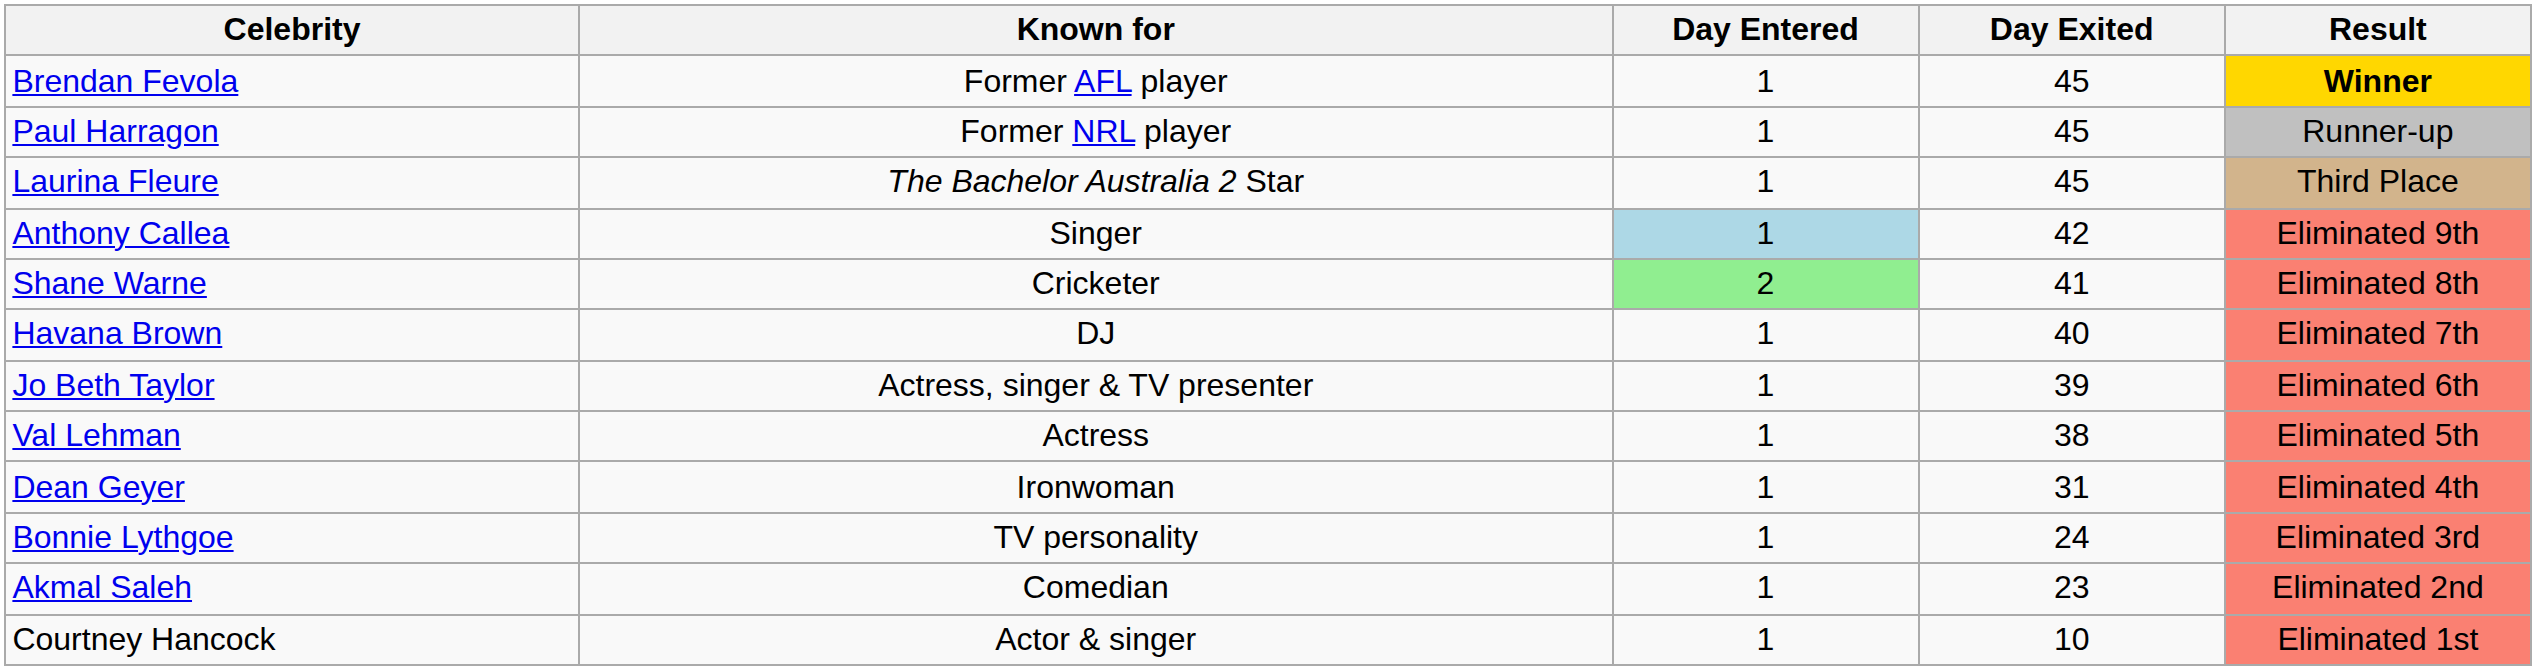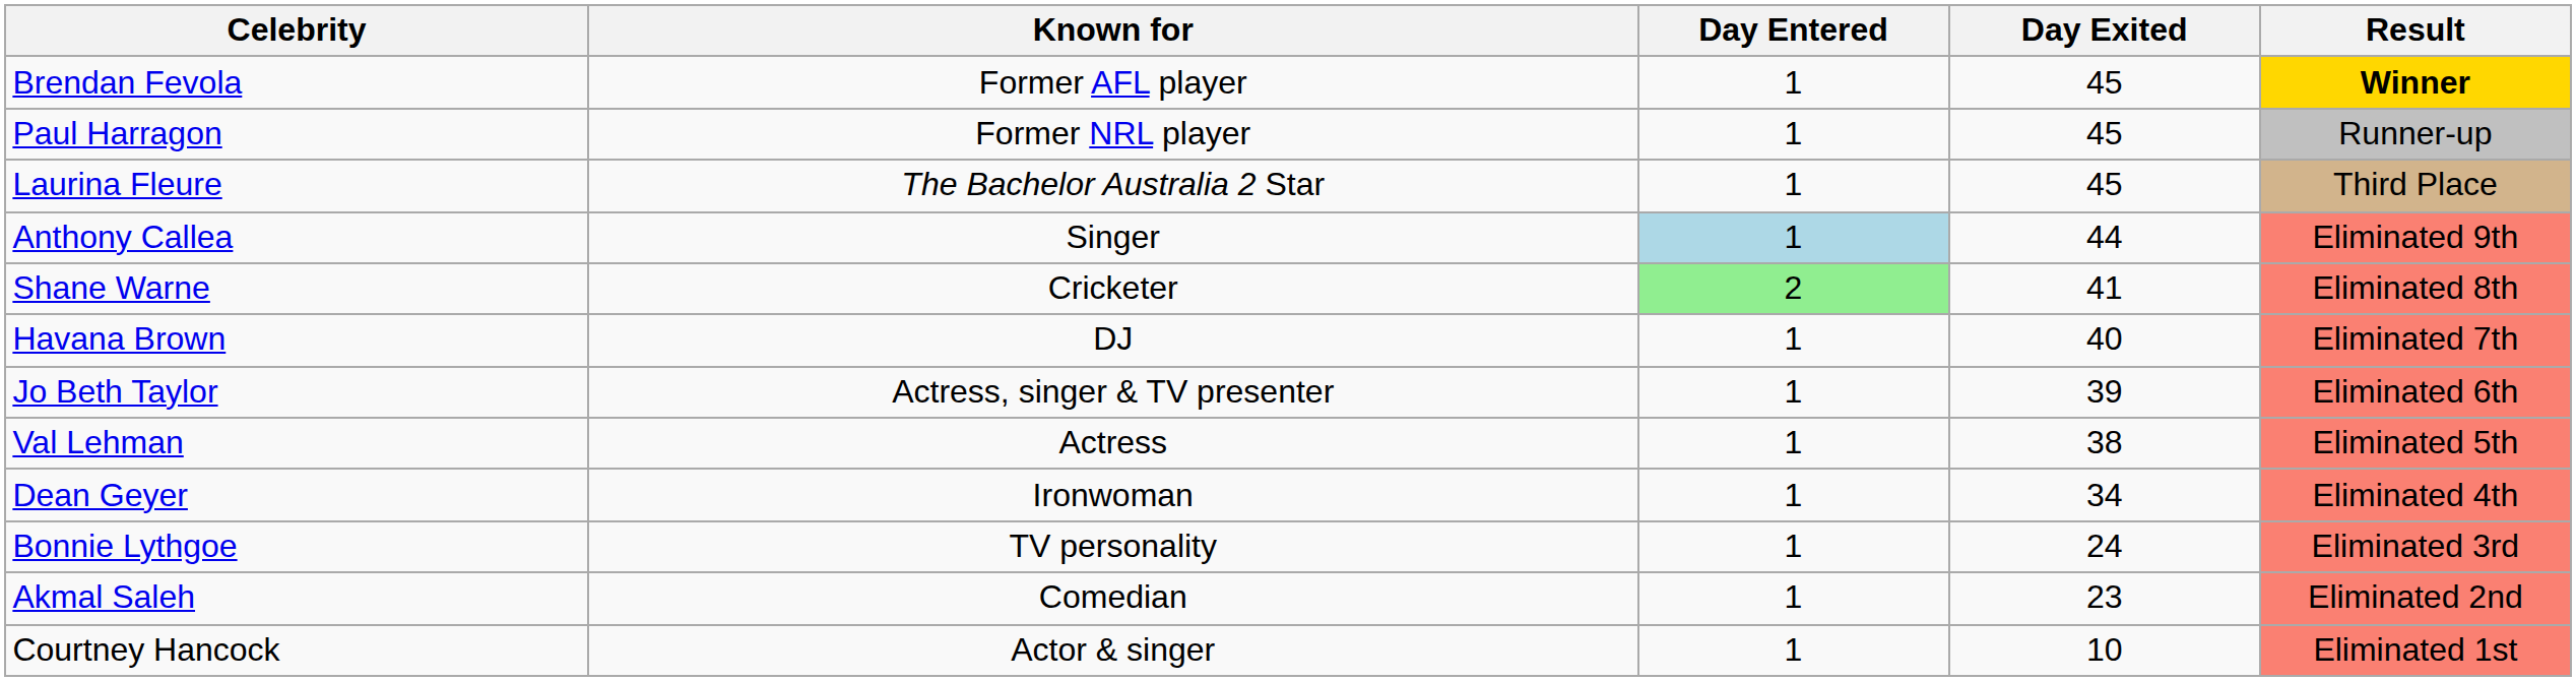Anthony Callea | Day Exited: 42 -> 44
Dean Geyer | Day Exited: 31 -> 34
